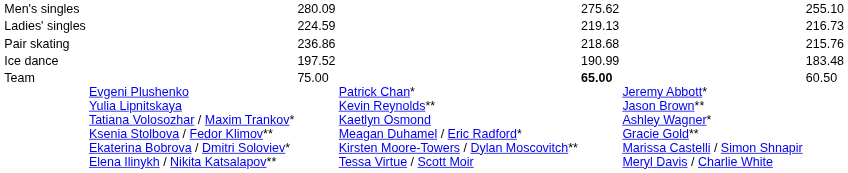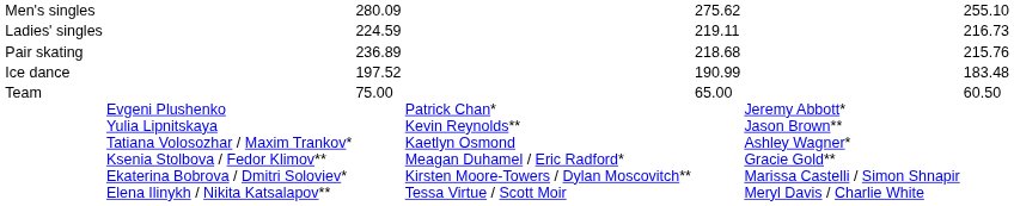Ladies' singles | column 5: 219.13 -> 219.11
Pair skating | column 3: 236.86 -> 236.89
Team | column 5: bold -> normal
